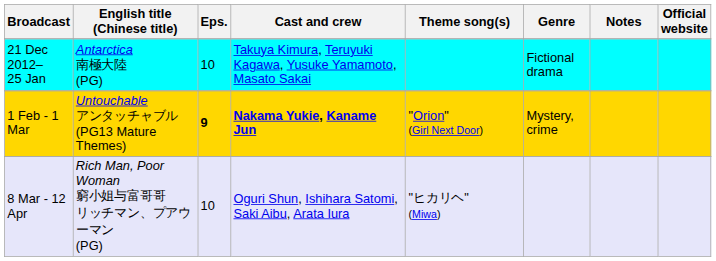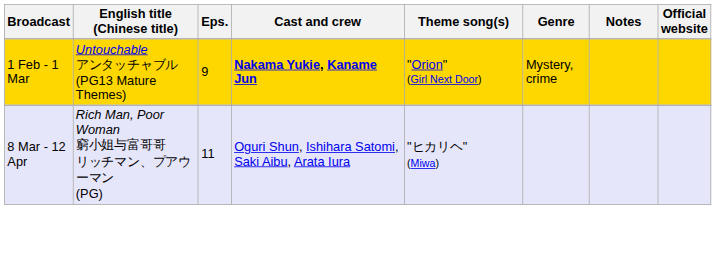- row: 21 Dec 2012– 25 Jan | Antarctica 南極大陸 (PG) | 10 | Takuya Kimura, Teruyuki Kagawa, Yusuke Yamamoto, Masato Sakai | Fictional drama
1 Feb - 1 Mar | Eps.: bold -> normal
8 Mar - 12 Apr | Eps.: 10 -> 11
